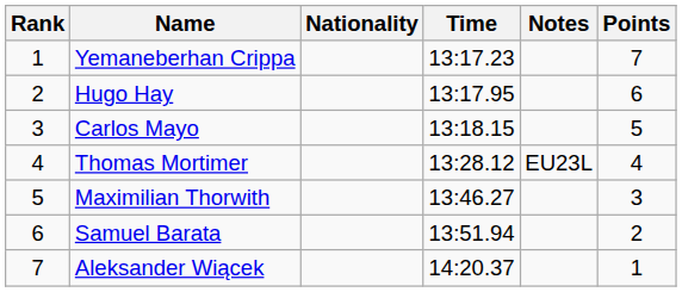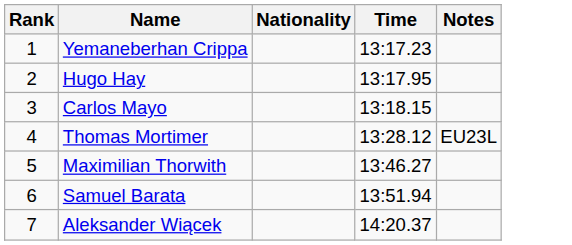- column: Points | 7 | 6 | 5 | 4 | 3 | 2 | 1
